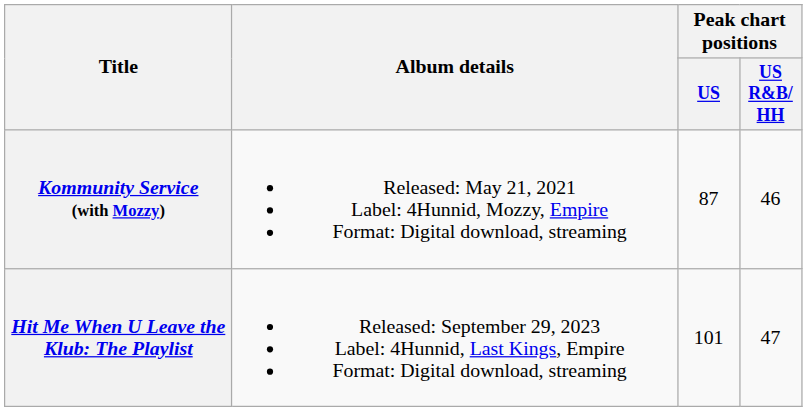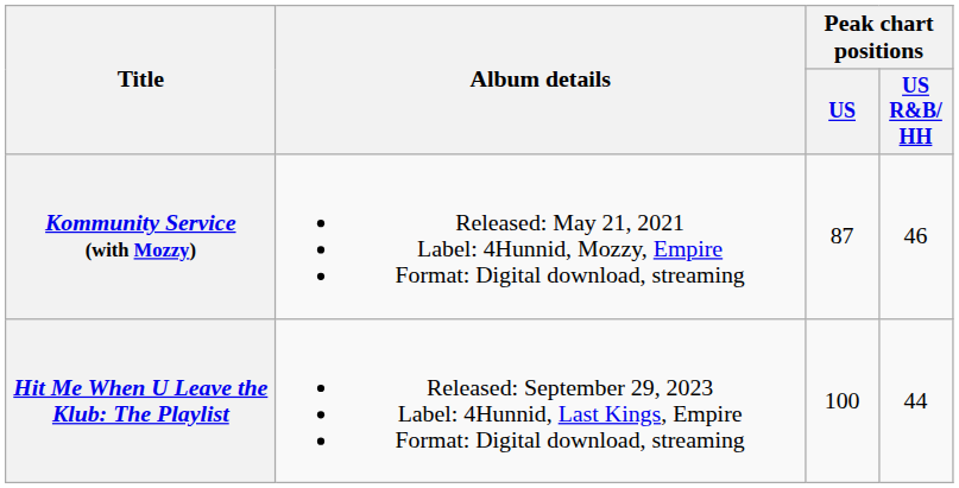Hit Me When U Leave the Klub: The Playlist | Peak chart positions / US: 101 -> 100
Hit Me When U Leave the Klub: The Playlist | Peak chart positions / US R&B/ HH: 47 -> 44
